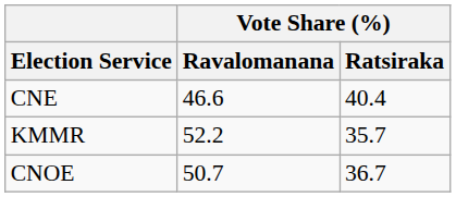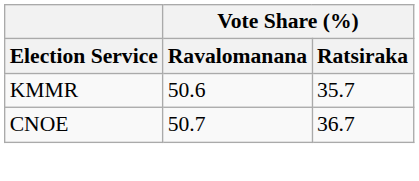- row: CNE | 46.6 | 40.4
KMMR | Vote Share (%) / Ravalomanana: 52.2 -> 50.6
